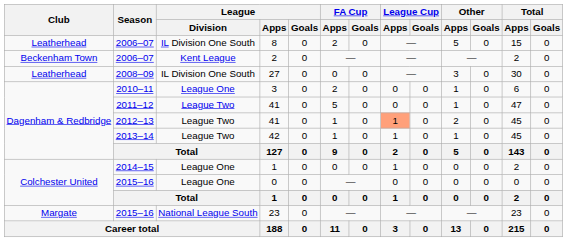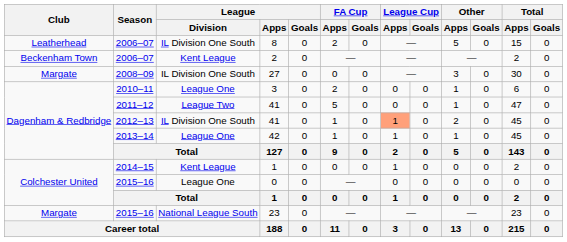27 | Club: Leatherhead -> Margate
2012–13 / 41 | League / Division: League Two -> IL Division One South
42 | League / Division: League Two -> League One
2014–15 / 1 | League / Division: League One -> Kent League
